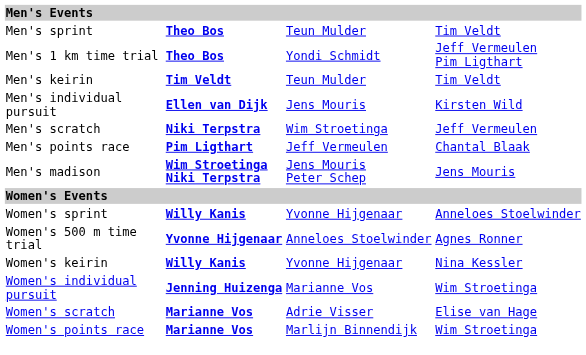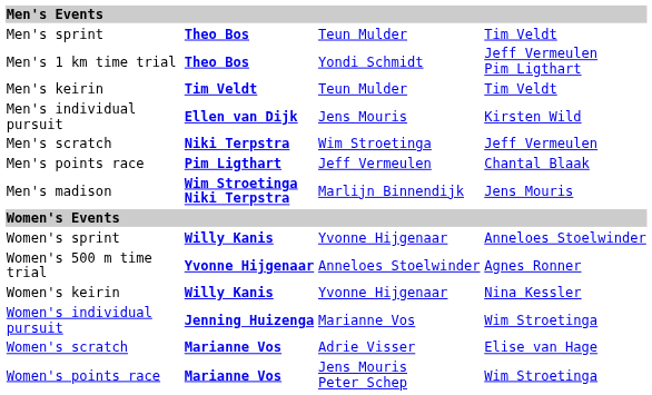Men's madison | column 3: Jens Mouris Peter Schep -> Marlijn Binnendijk
Women's points race | column 3: Marlijn Binnendijk -> Jens Mouris Peter Schep
